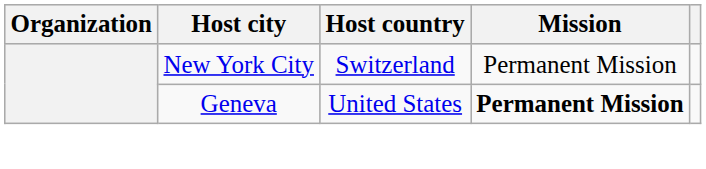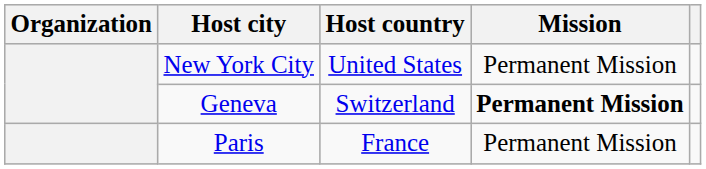New York City | Host country: Switzerland -> United States
Geneva | Host country: United States -> Switzerland
+ row: Paris | France | Permanent Mission
